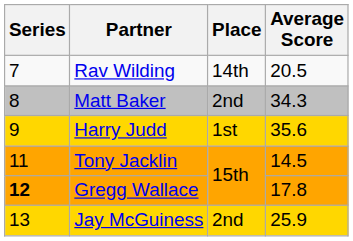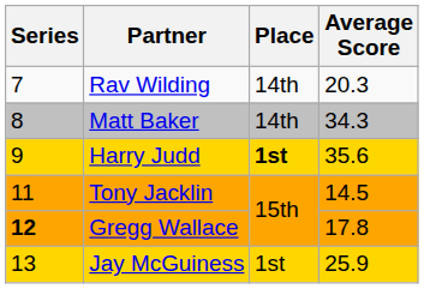Rav Wilding | Average Score: 20.5 -> 20.3
Matt Baker | Place: 2nd -> 14th
Harry Judd | Place: normal -> bold
Jay McGuiness | Place: 2nd -> 1st
